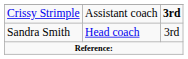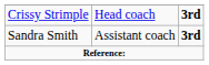Crissy Strimple | column 2: Assistant coach -> Head coach
Sandra Smith | column 2: Head coach -> Assistant coach
Sandra Smith | column 3: normal -> bold
